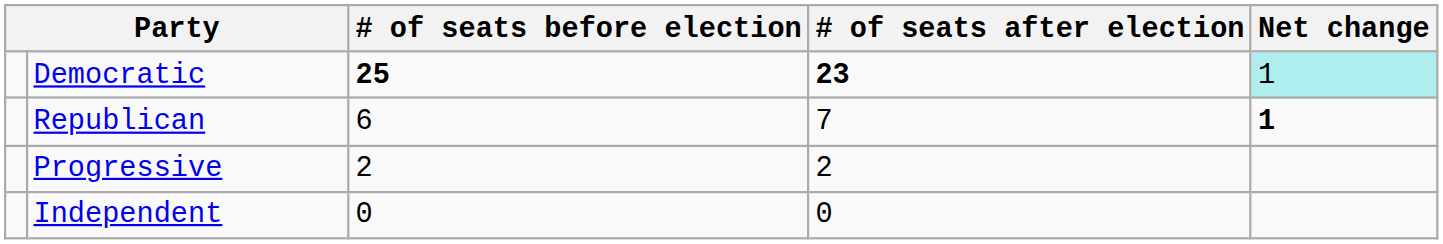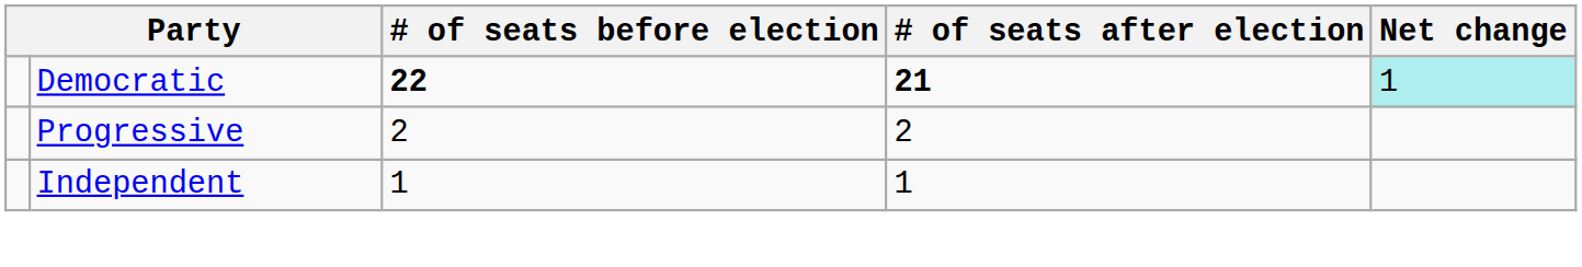Democratic | # of seats before election: 25 -> 22
Democratic | # of seats after election: 23 -> 21
- row: Republican | 6 | 7 | 1
Independent | # of seats before election: 0 -> 1
Independent | # of seats after election: 0 -> 1
